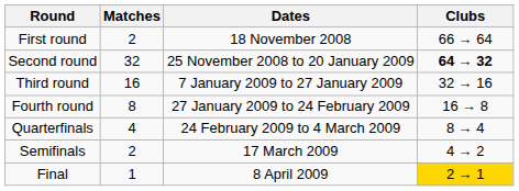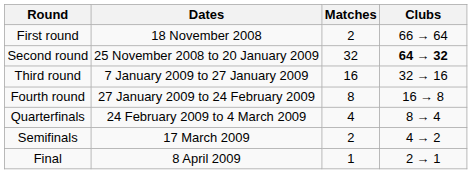columns swapped: Dates <-> Matches
Final | Clubs: gold background -> no background
